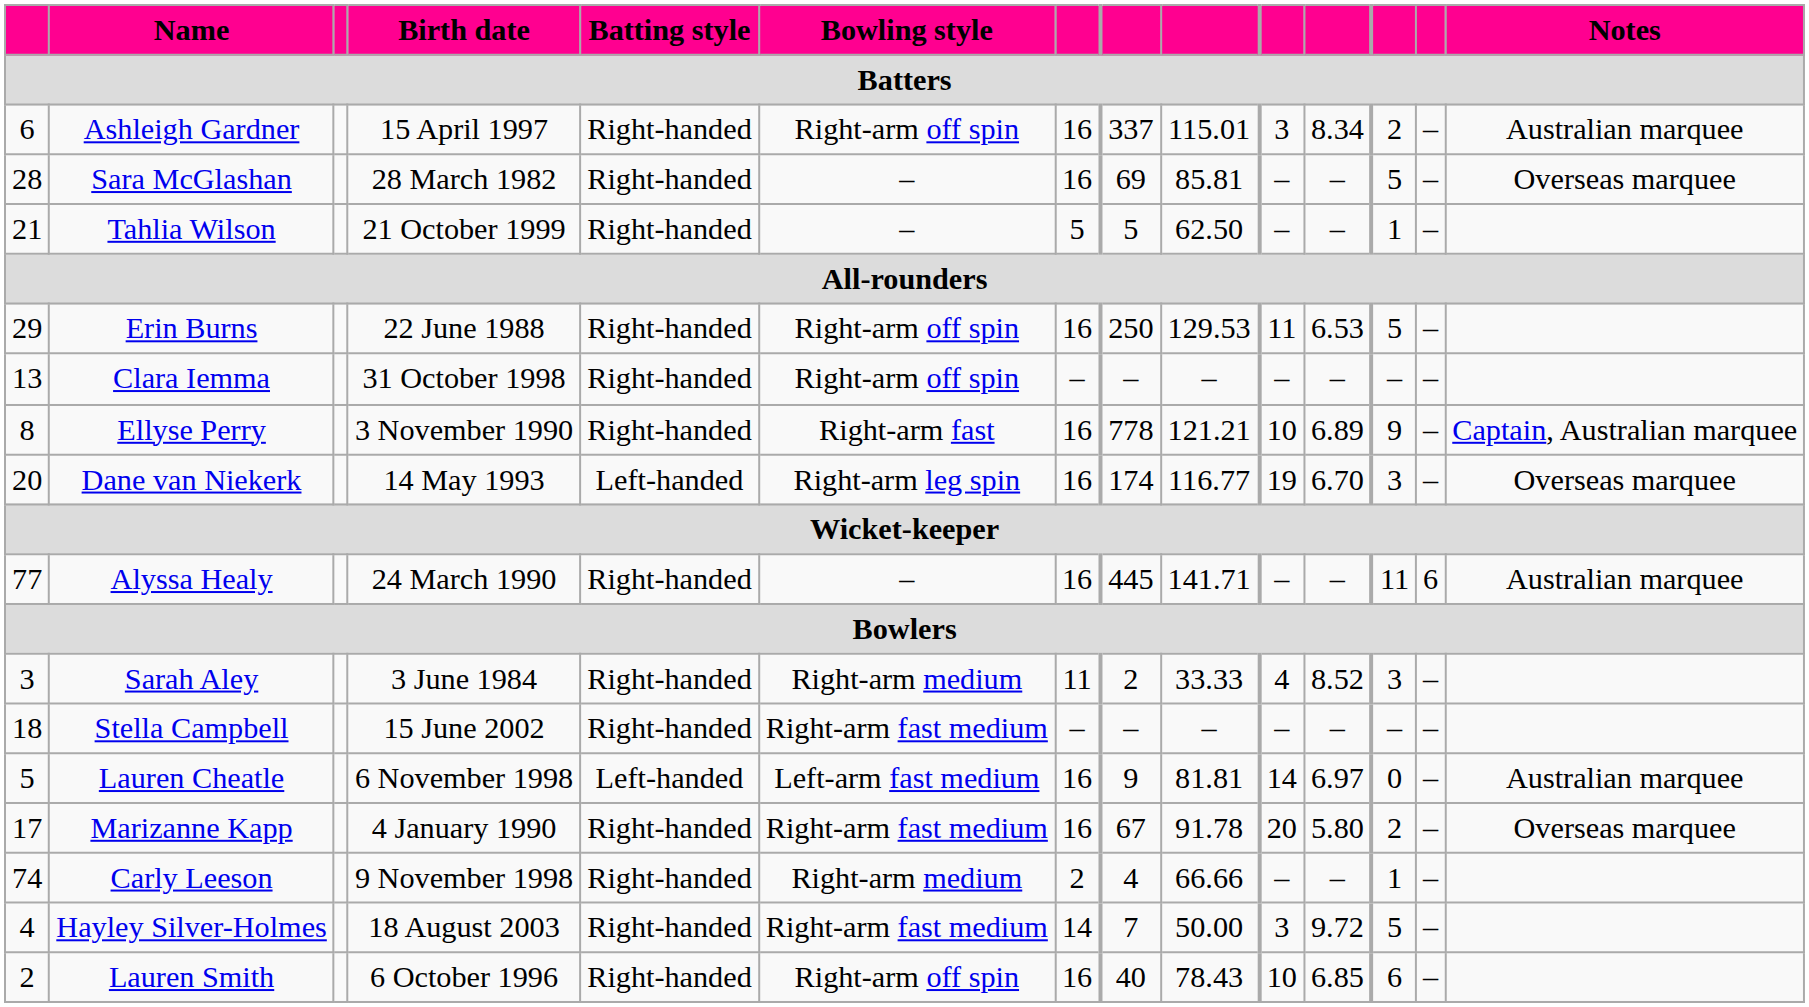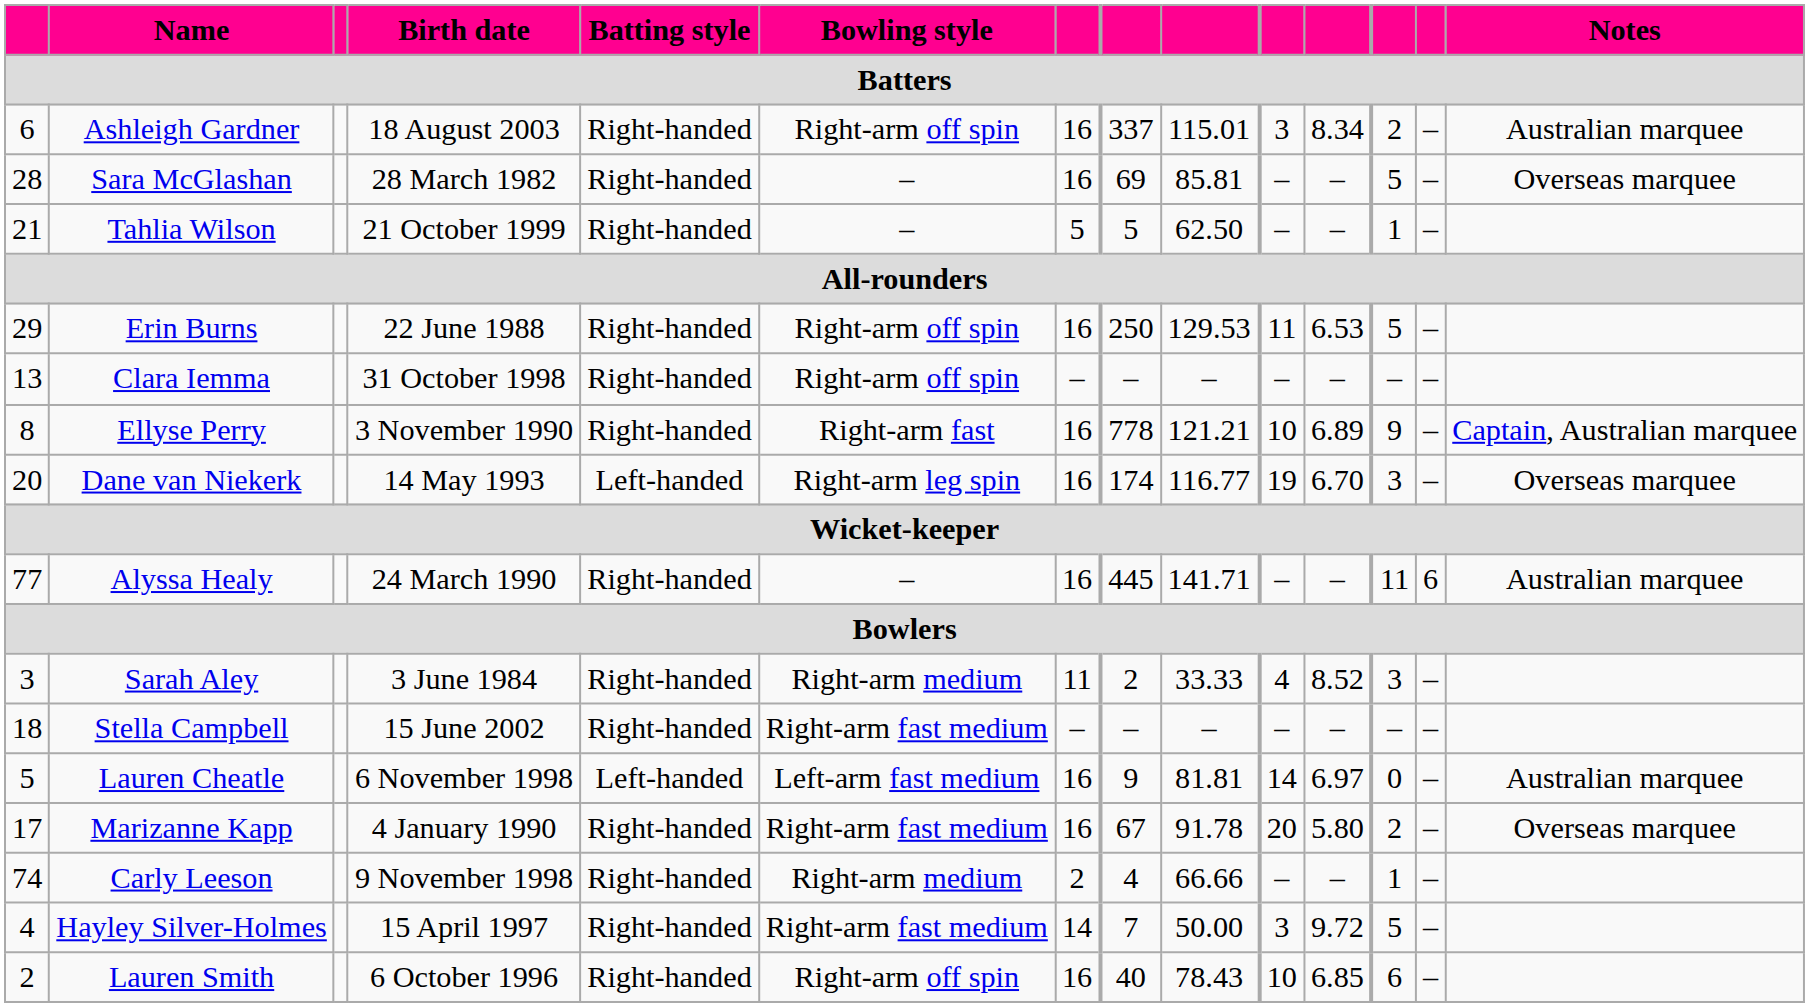Ashleigh Gardner | Birth date: 15 April 1997 -> 18 August 2003
Hayley Silver-Holmes | Birth date: 18 August 2003 -> 15 April 1997
